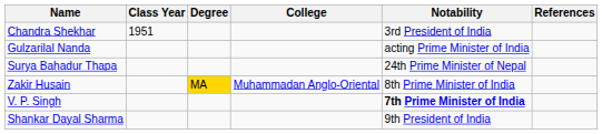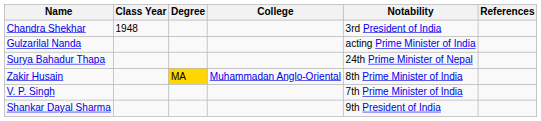Chandra Shekhar | Class Year: 1951 -> 1948
V. P. Singh | Notability: bold -> normal
